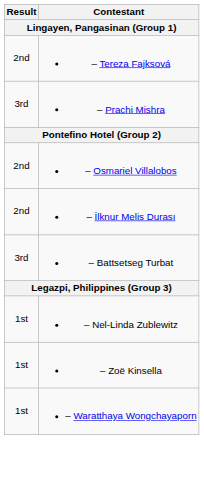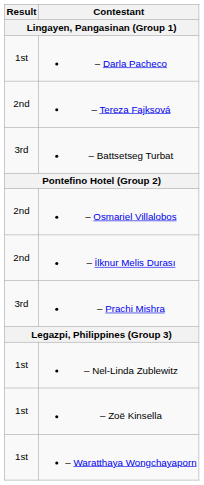+ row: 1st | – Darla Pacheco
rows swapped: – Battsetseg Turbat <-> – Prachi Mishra
